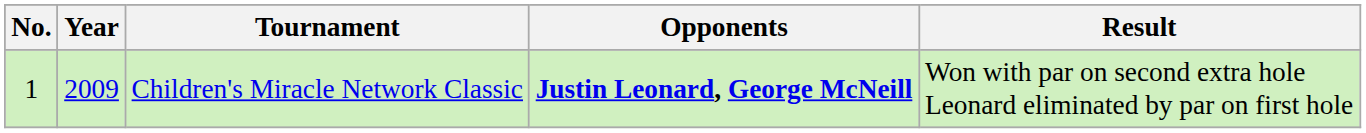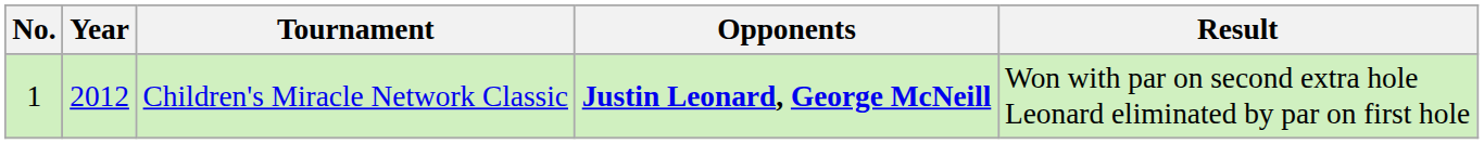Children's Miracle Network Classic | Year: 2009 -> 2012
